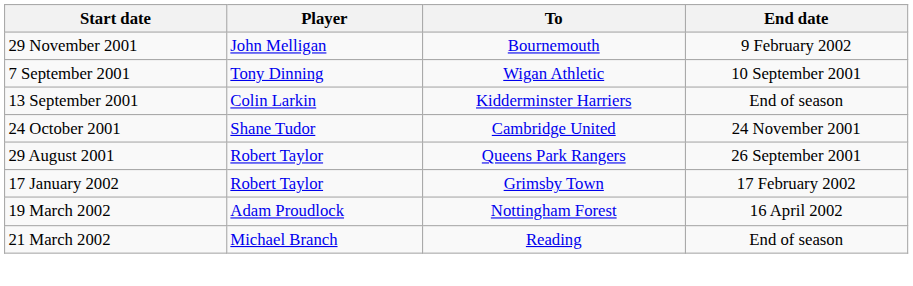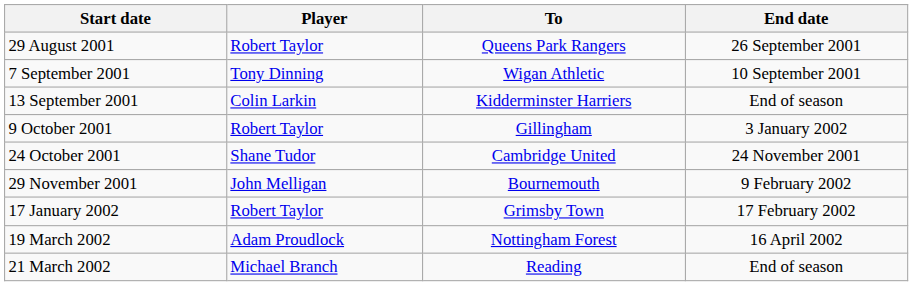rows swapped: 29 August 2001 <-> 29 November 2001
+ row: 9 October 2001 | Robert Taylor | Gillingham | 3 January 2002
